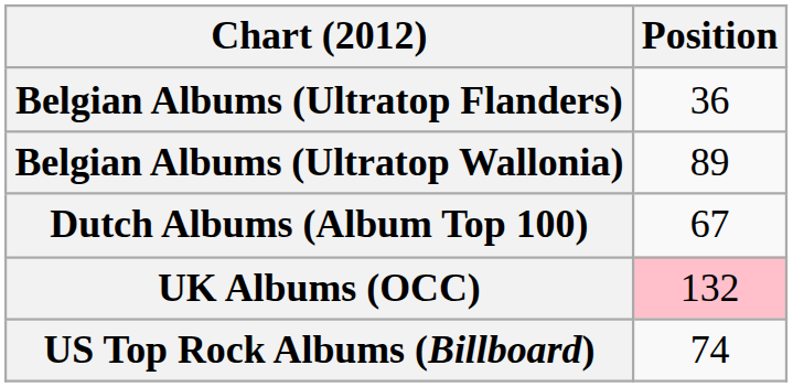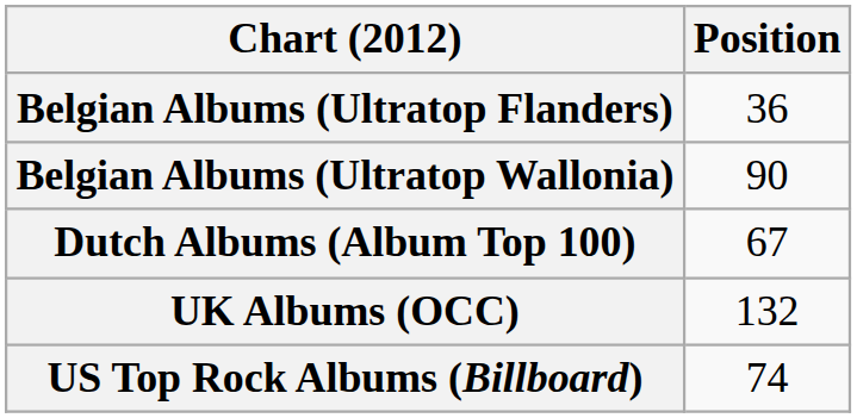Belgian Albums (Ultratop Wallonia) | Position: 89 -> 90
UK Albums (OCC) | Position: pink background -> no background
